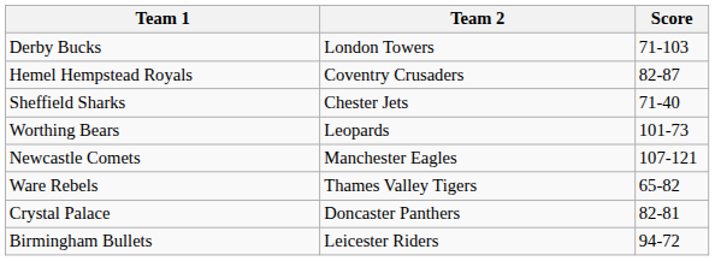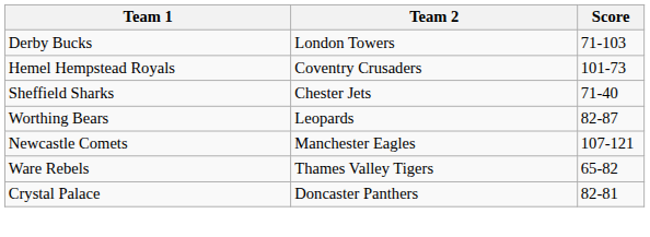Hemel Hempstead Royals | Score: 82-87 -> 101-73
Worthing Bears | Score: 101-73 -> 82-87
- row: Birmingham Bullets | Leicester Riders | 94-72
